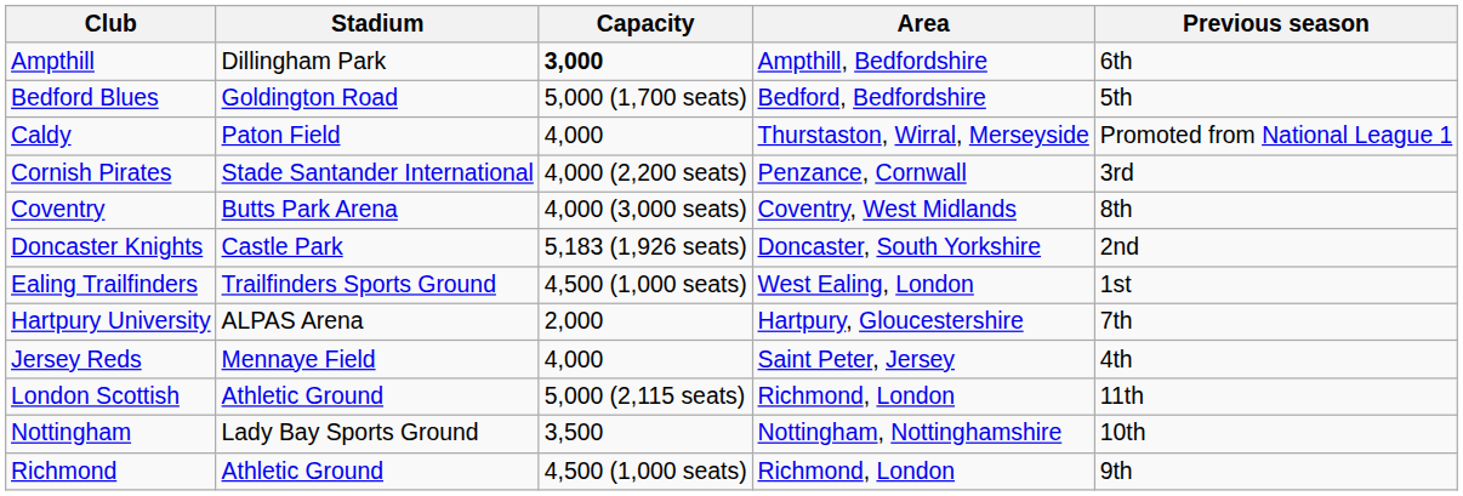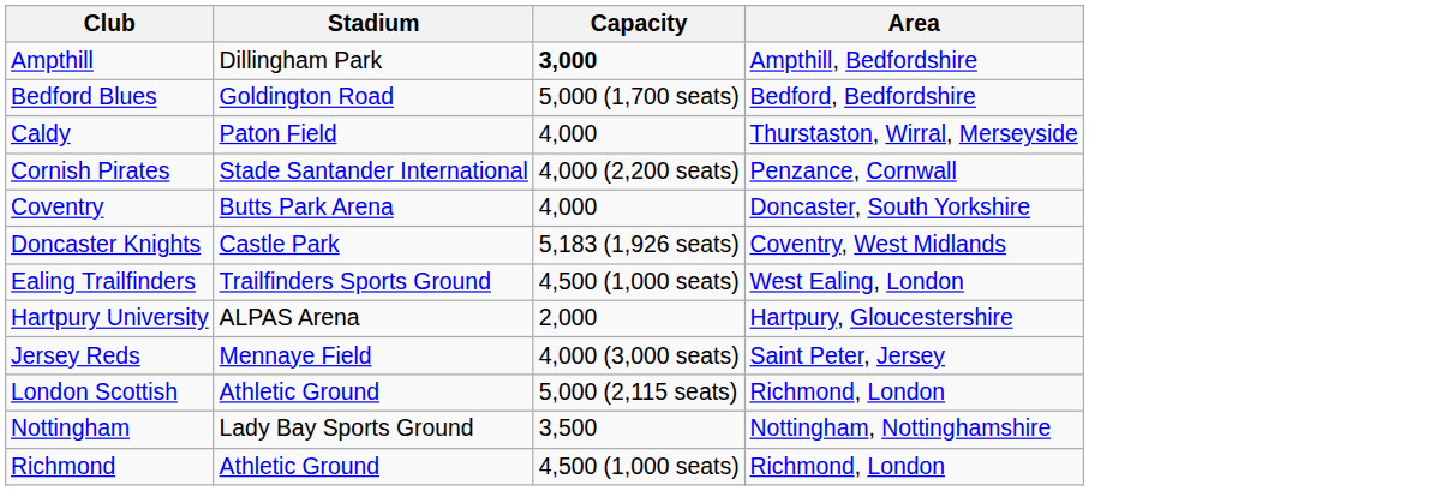- column: Previous season | 6th | 5th | Promoted from National League 1 | 3rd | 8th | 2nd | 1st | 7th | 4th | 11th | 10th | 9th
Coventry | Capacity: 4,000 (3,000 seats) -> 4,000
Coventry | Area: Coventry, West Midlands -> Doncaster, South Yorkshire
Doncaster Knights | Area: Doncaster, South Yorkshire -> Coventry, West Midlands
Jersey Reds | Capacity: 4,000 -> 4,000 (3,000 seats)
